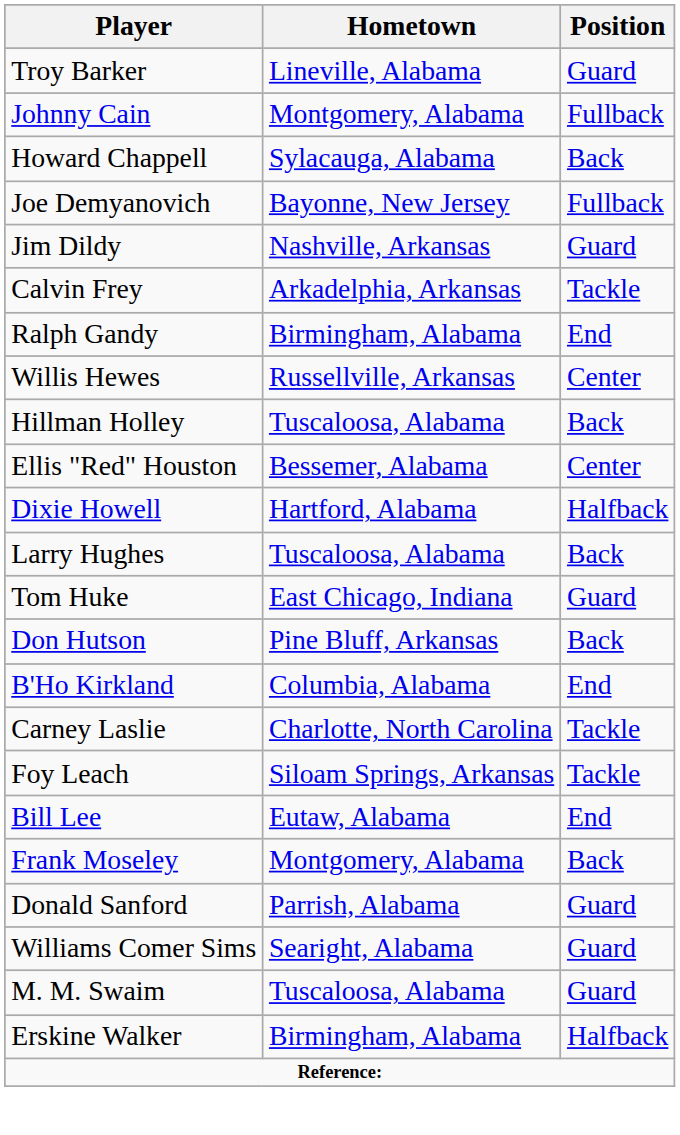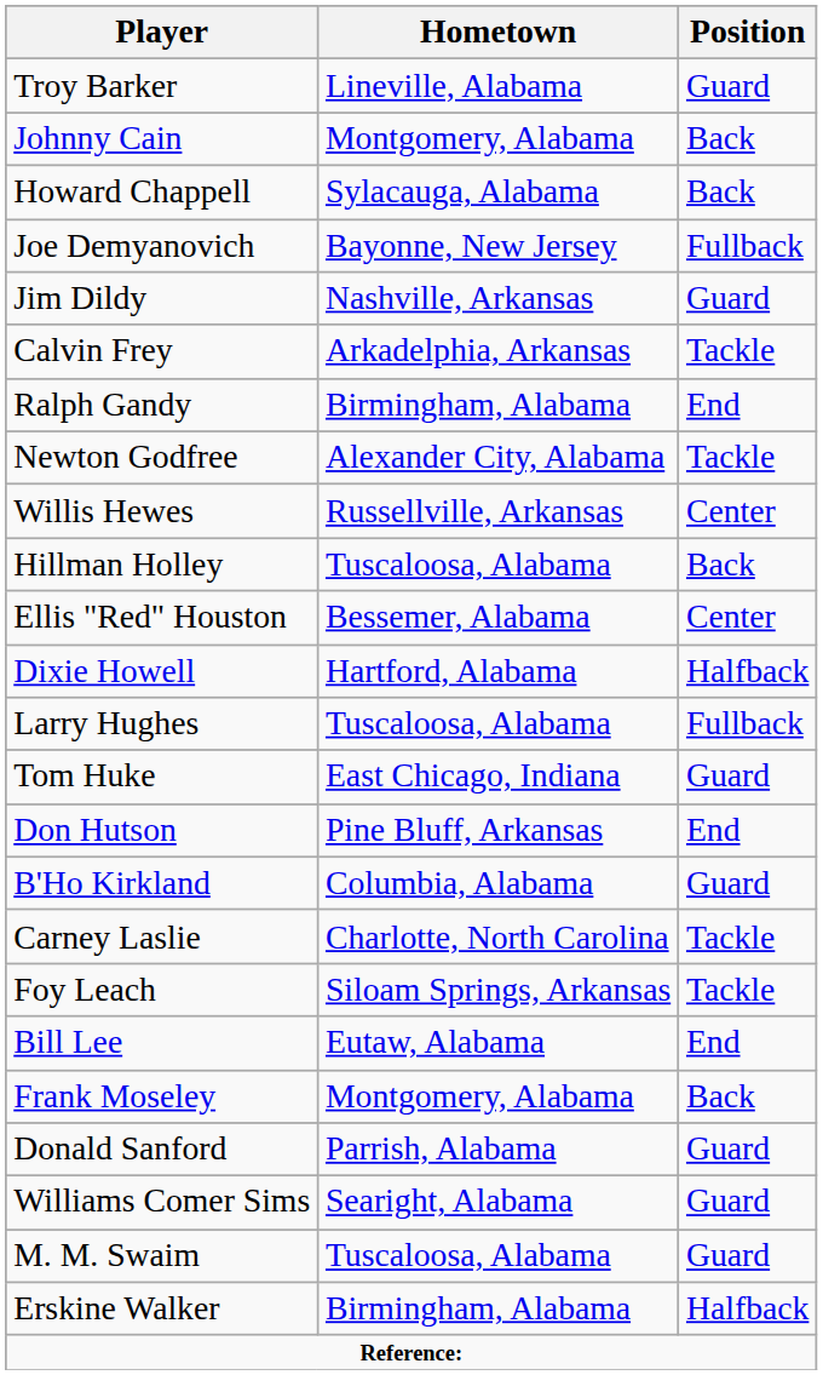Johnny Cain | Position: Fullback -> Back
+ row: Newton Godfree | Alexander City, Alabama | Tackle
Larry Hughes | Position: Back -> Fullback
Don Hutson | Position: Back -> End
B'Ho Kirkland | Position: End -> Guard
